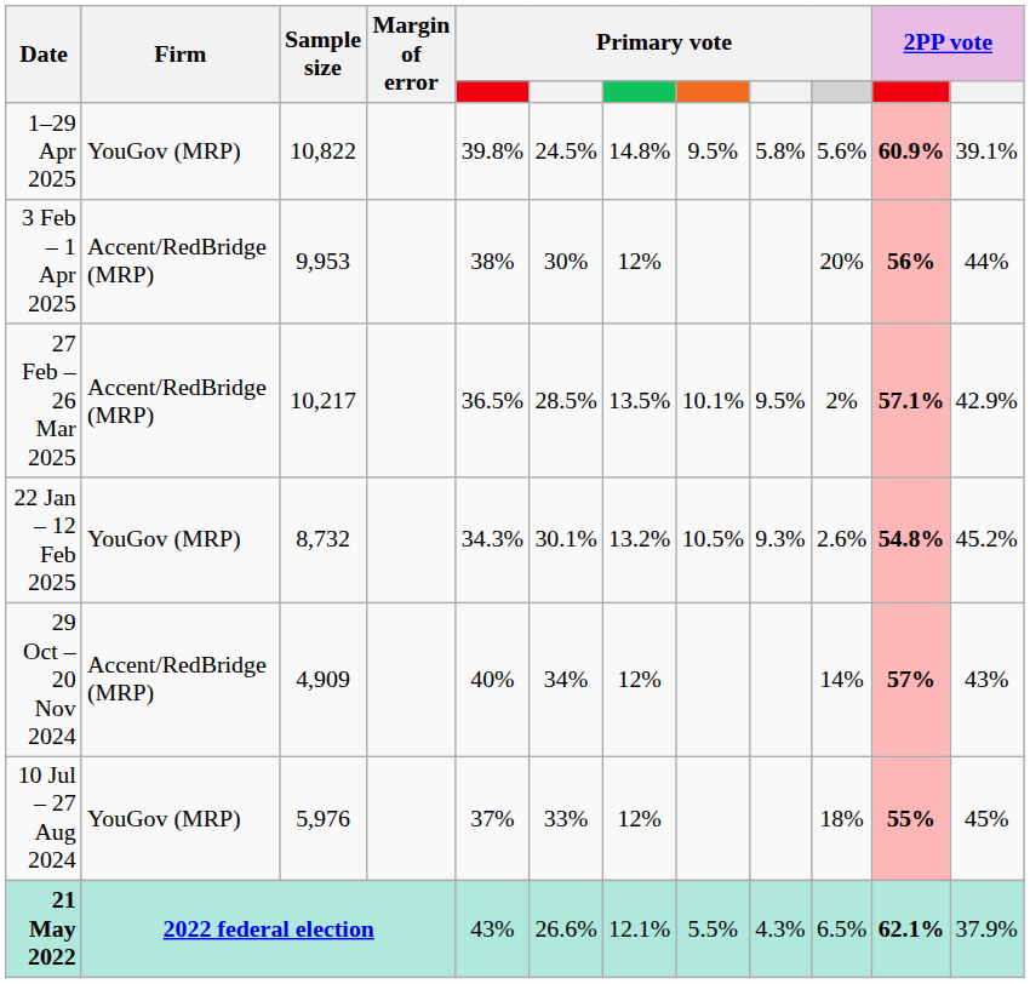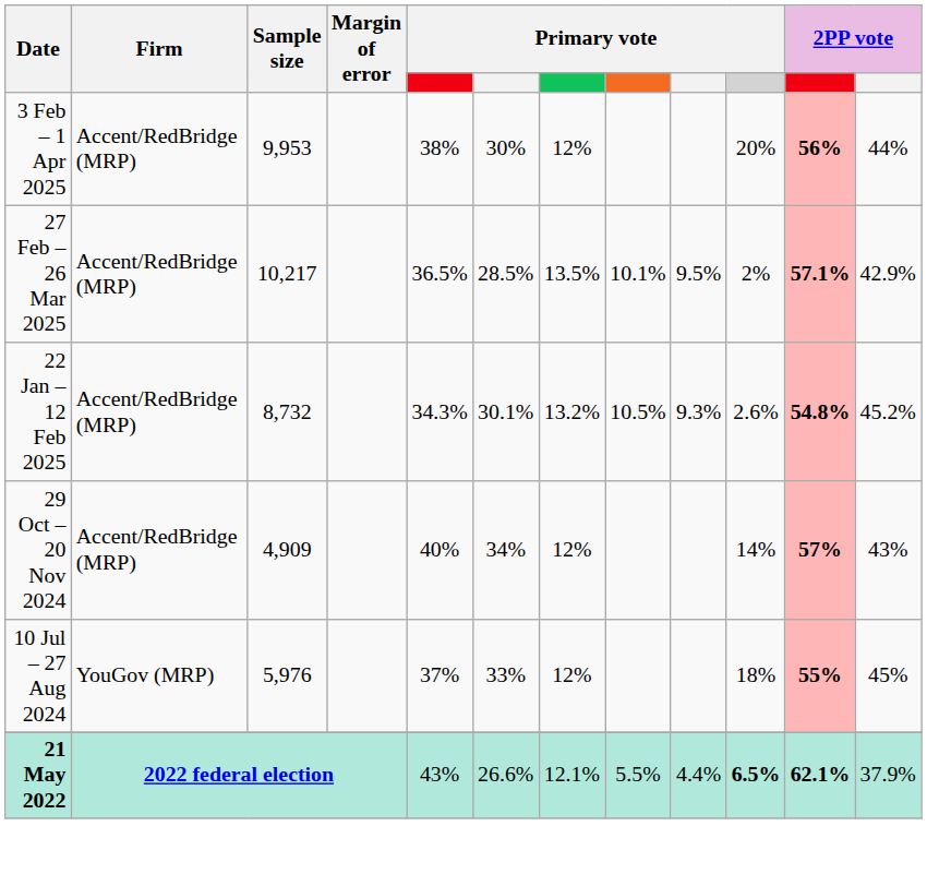- row: 1–29 Apr 2025 | YouGov (MRP) | 10,822 | 39.8% | 24.5% | 14.8% | 9.5% | 5.8% | 5.6% | 60.9% | 39.1%
22 Jan – 12 Feb 2025 | Firm: YouGov (MRP) -> Accent/RedBridge (MRP)
21 May 2022 | column 9: 4.3% -> 4.4%
21 May 2022 | column 10: normal -> bold
